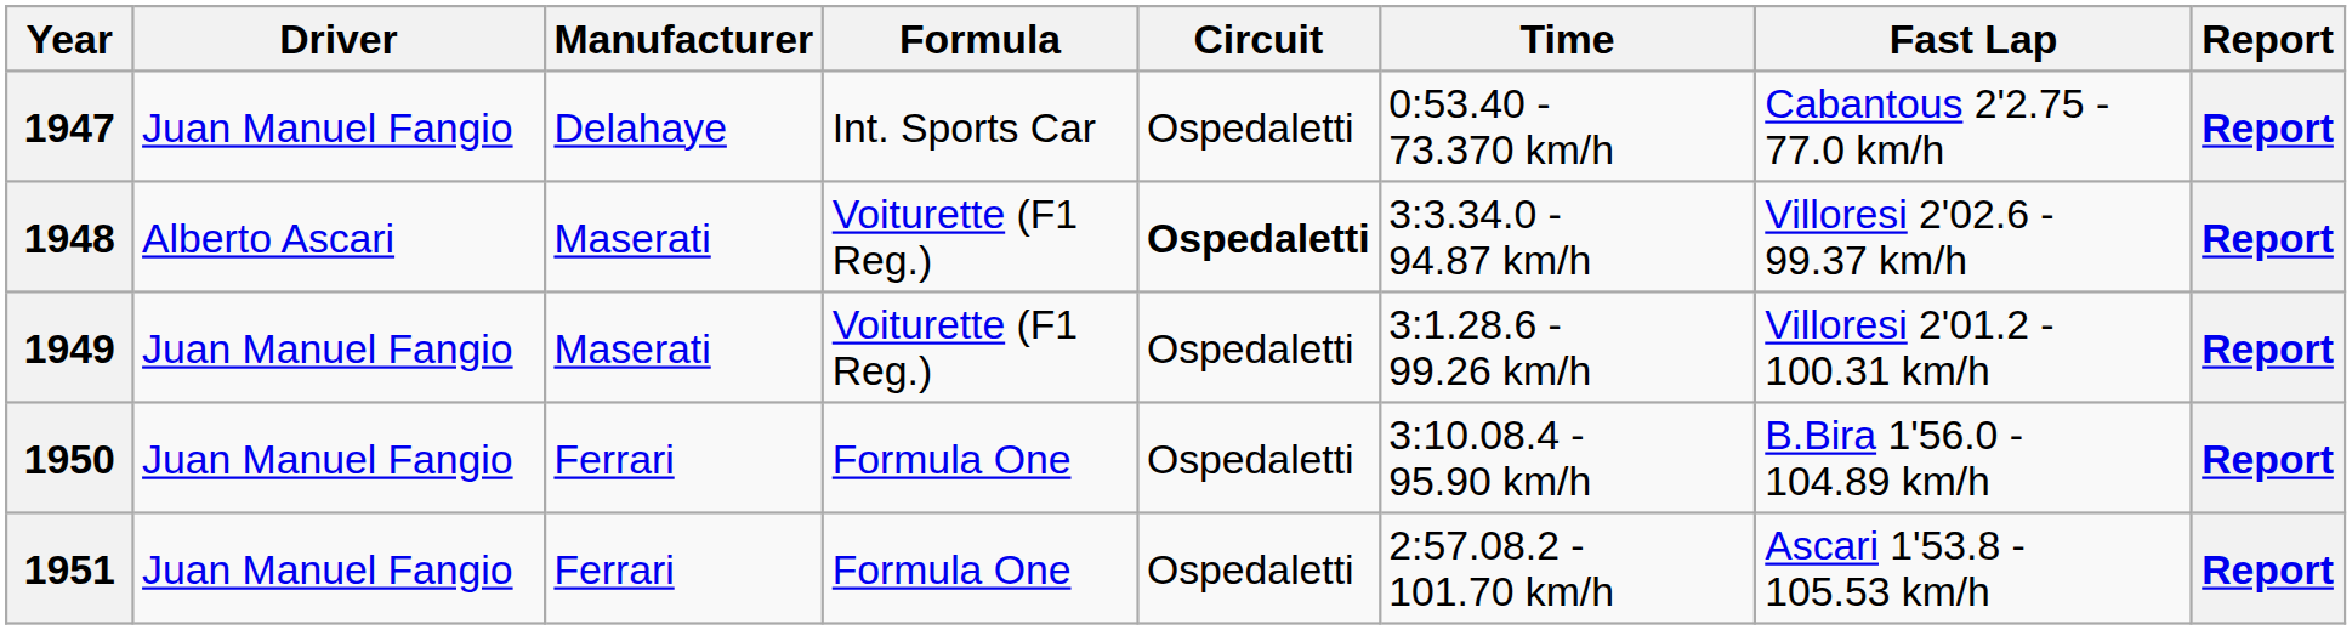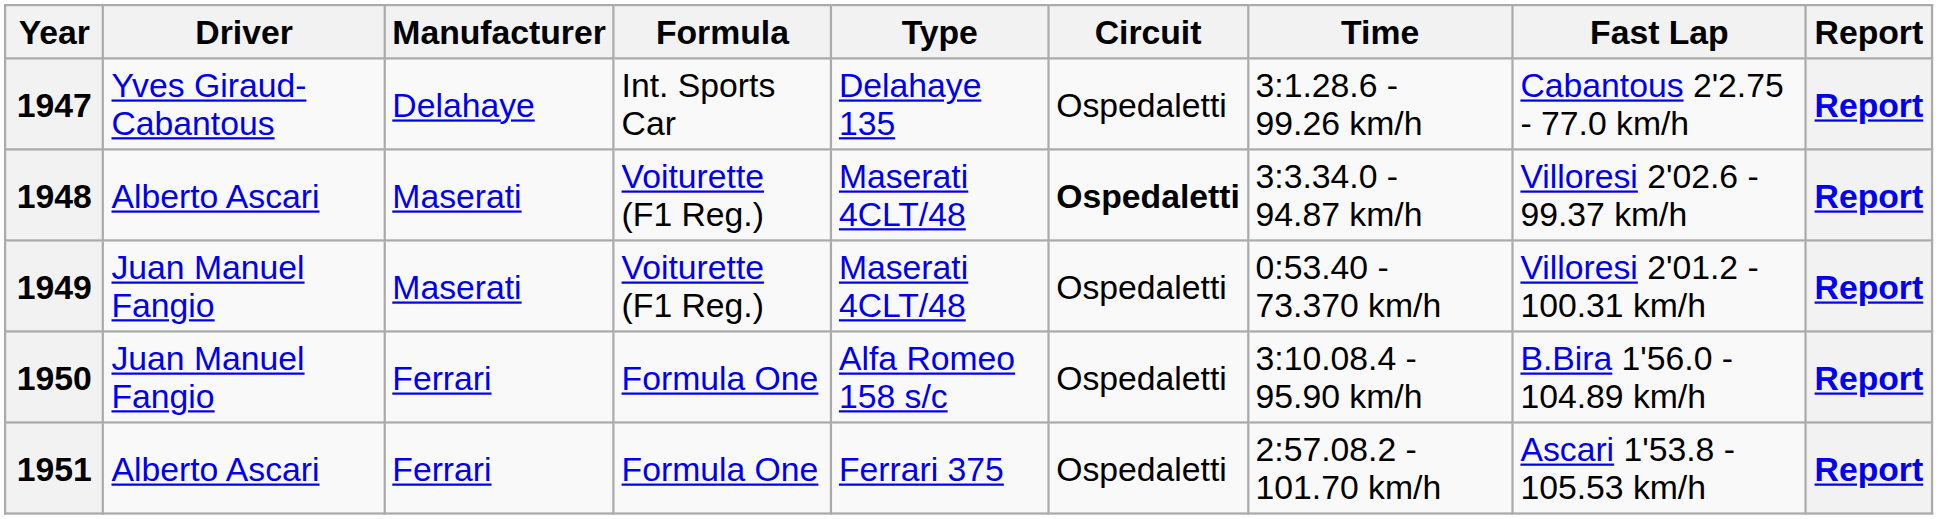+ column: Type | Delahaye 135 | Maserati 4CLT/48 | Maserati 4CLT/48 | Alfa Romeo 158 s/c | Ferrari 375
1947 | Driver: Juan Manuel Fangio -> Yves Giraud-Cabantous
1947 | Time: 0:53.40 - 73.370 km/h -> 3:1.28.6 - 99.26 km/h
1949 | Time: 3:1.28.6 - 99.26 km/h -> 0:53.40 - 73.370 km/h
1951 | Driver: Juan Manuel Fangio -> Alberto Ascari
